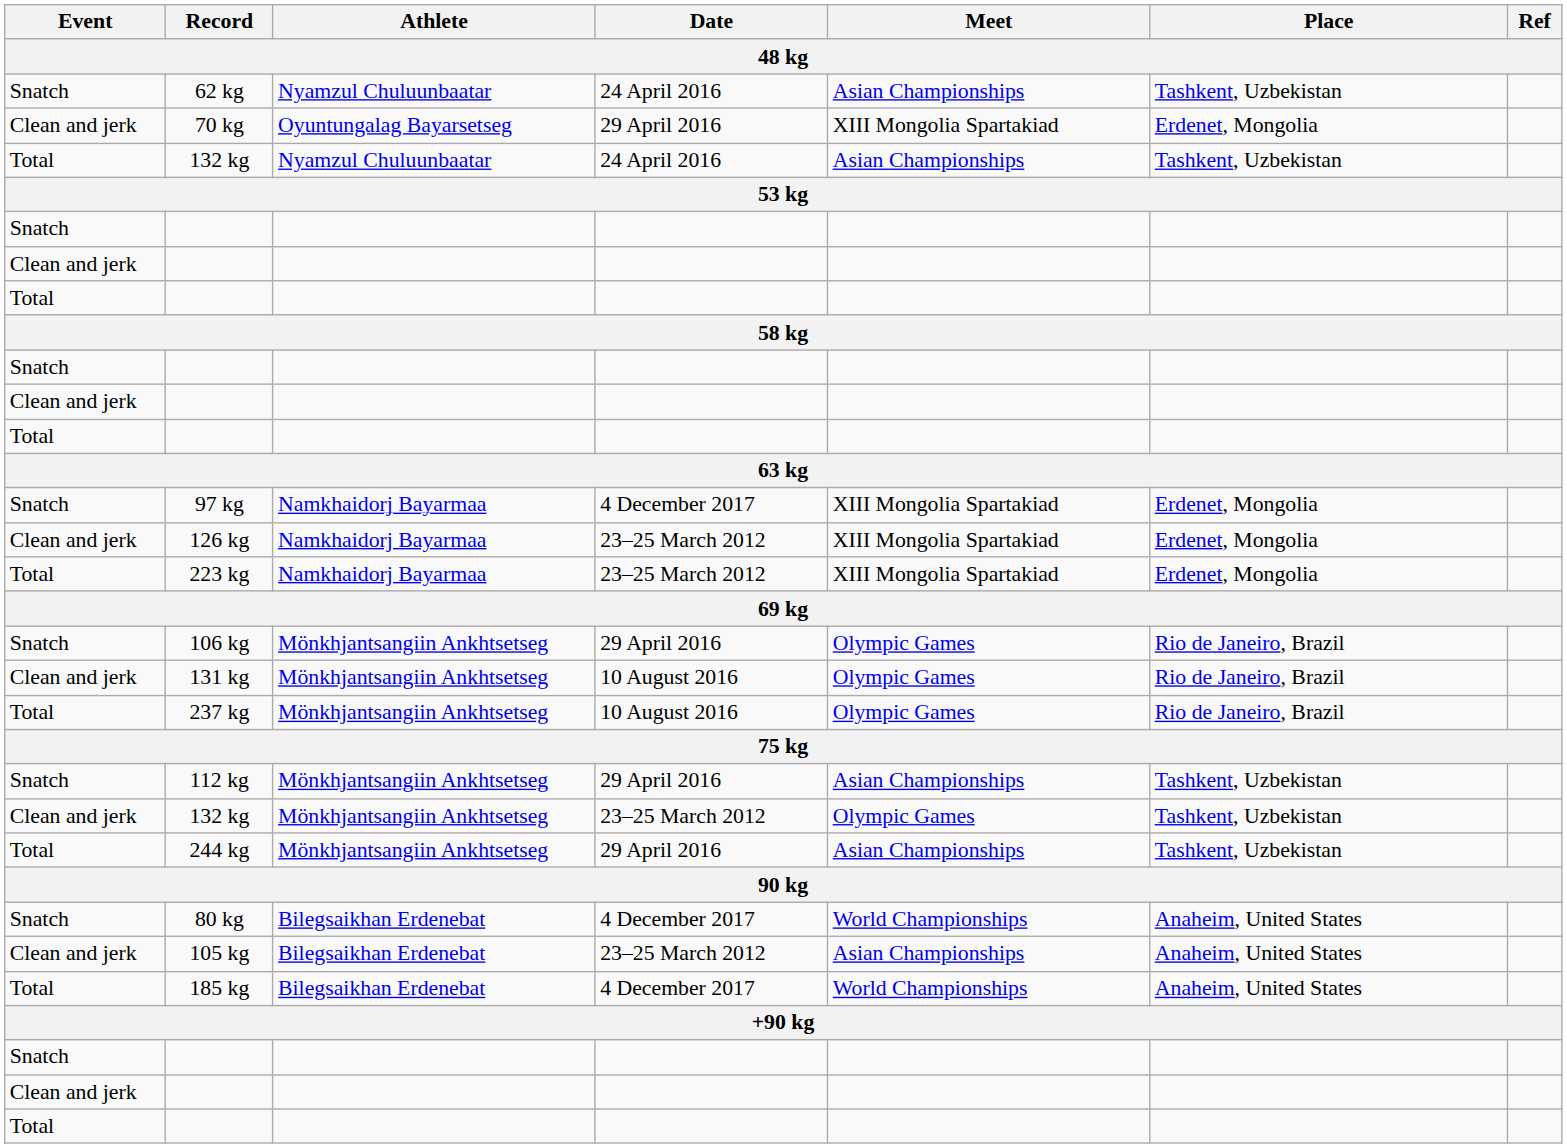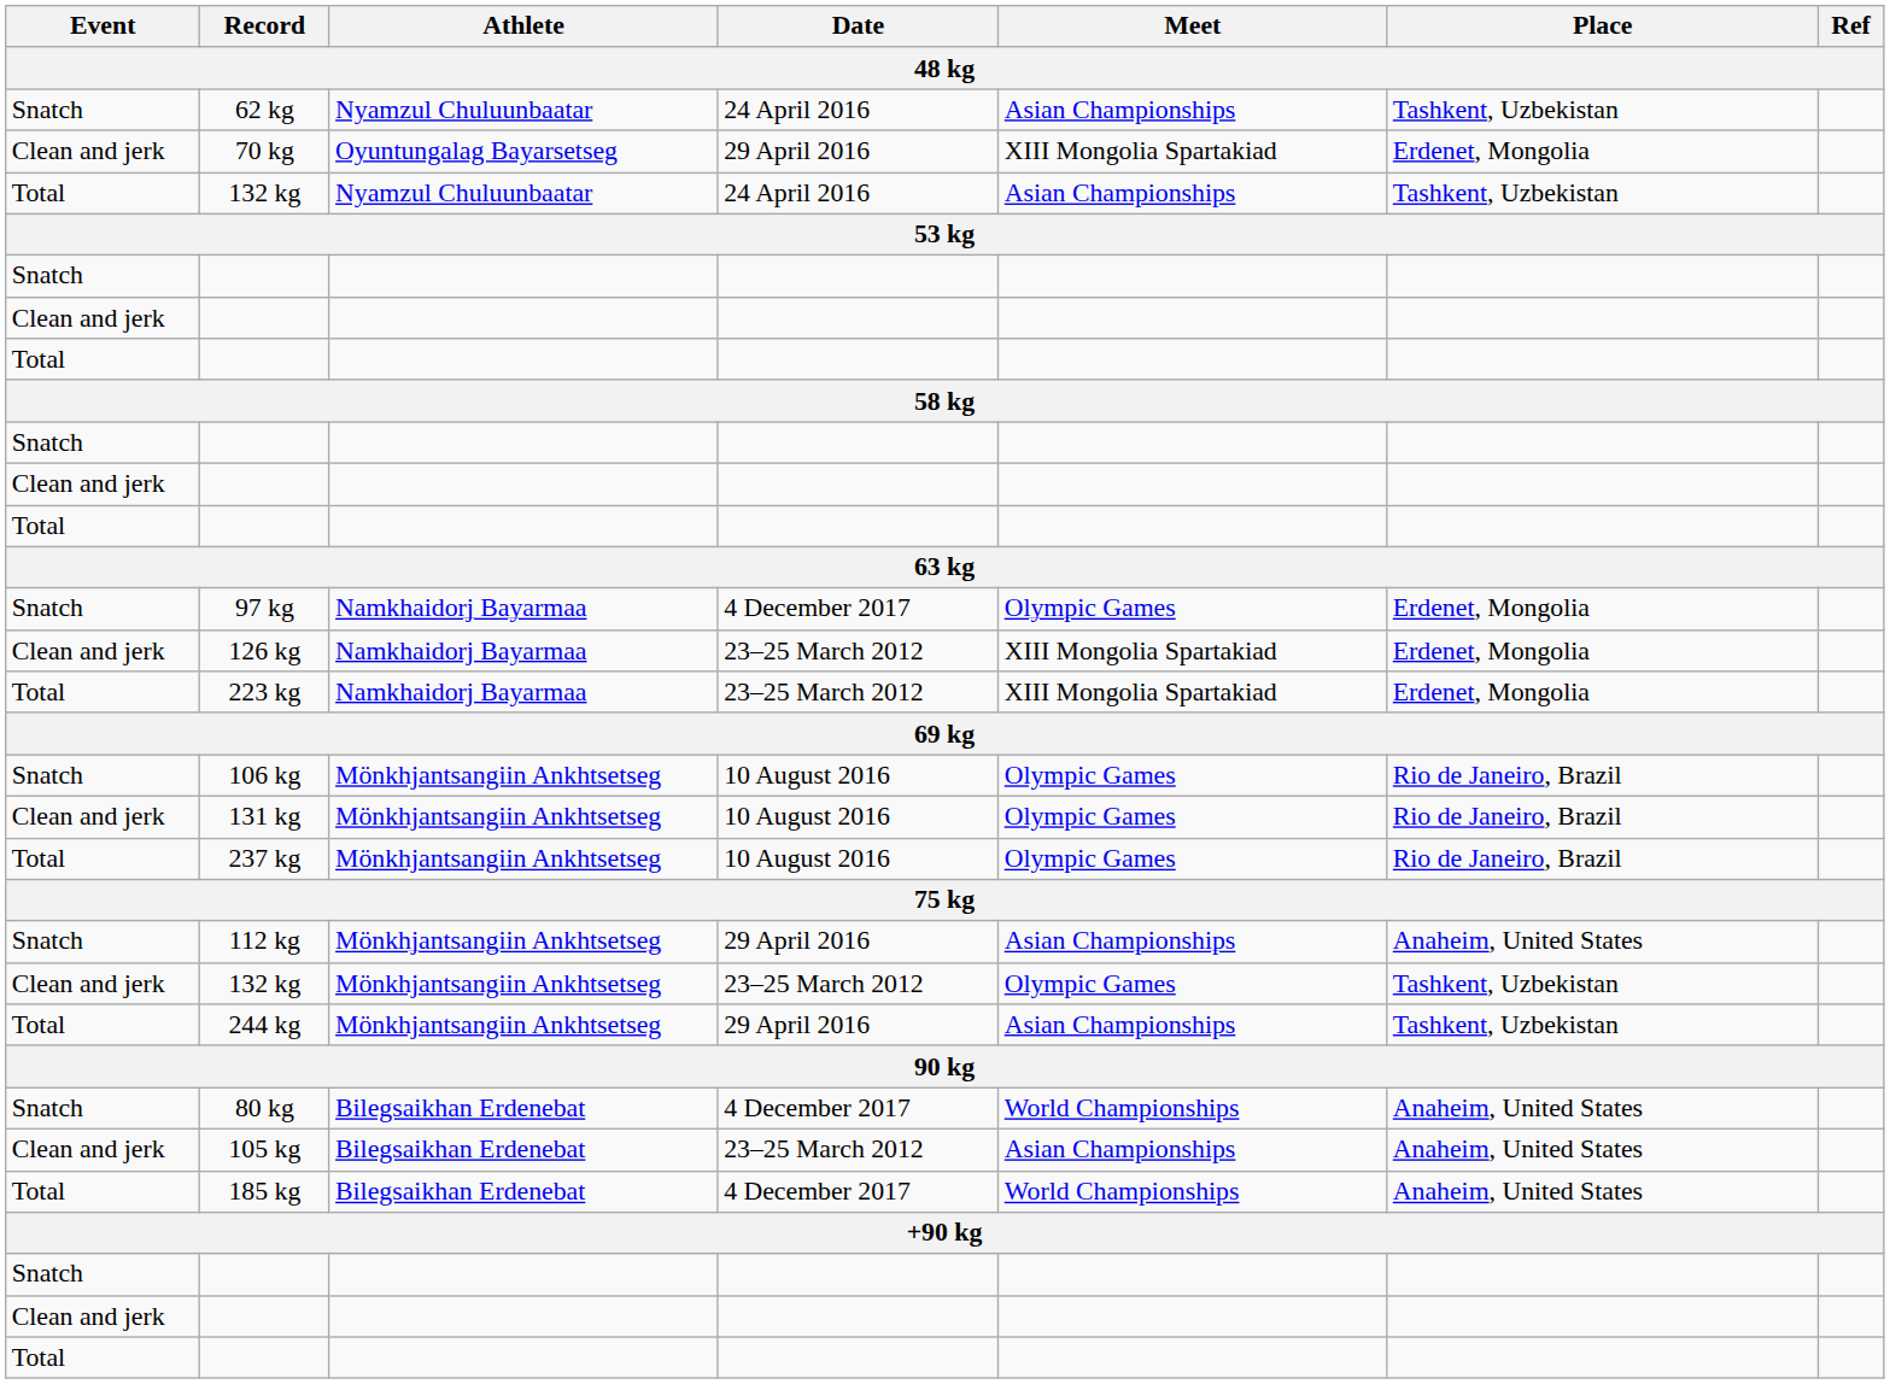97 kg | Meet: XIII Mongolia Spartakiad -> Olympic Games
106 kg | Date: 29 April 2016 -> 10 August 2016
112 kg | Place: Tashkent, Uzbekistan -> Anaheim, United States
